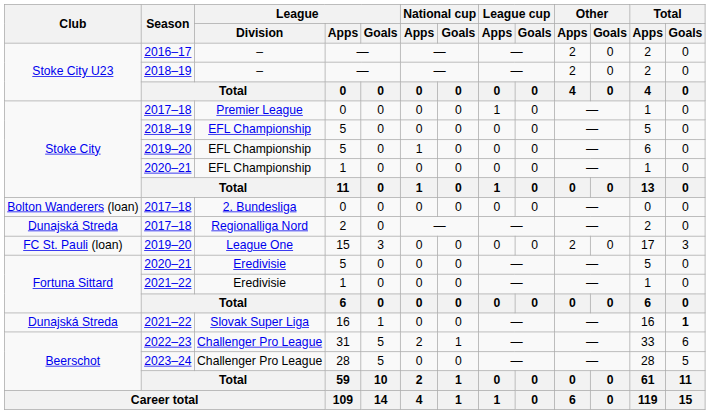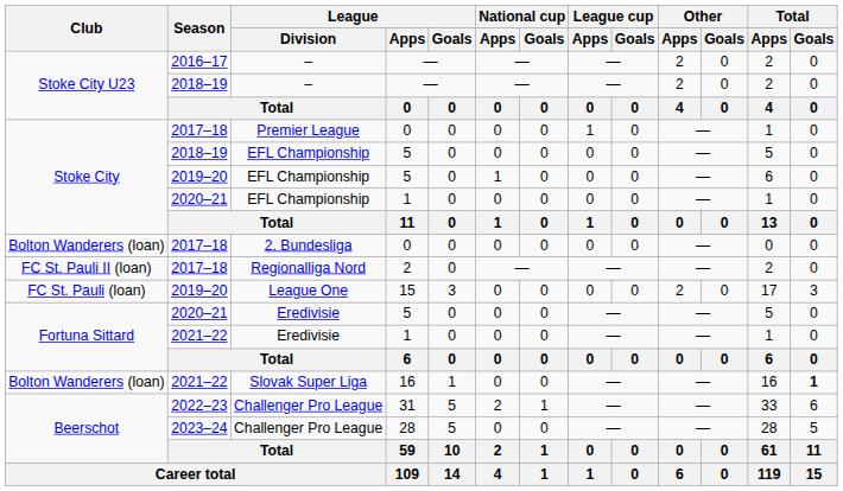Regionalliga Nord | Club: Dunajská Streda -> FC St. Pauli II (loan)
Slovak Super Liga | Club: Dunajská Streda -> Bolton Wanderers (loan)
